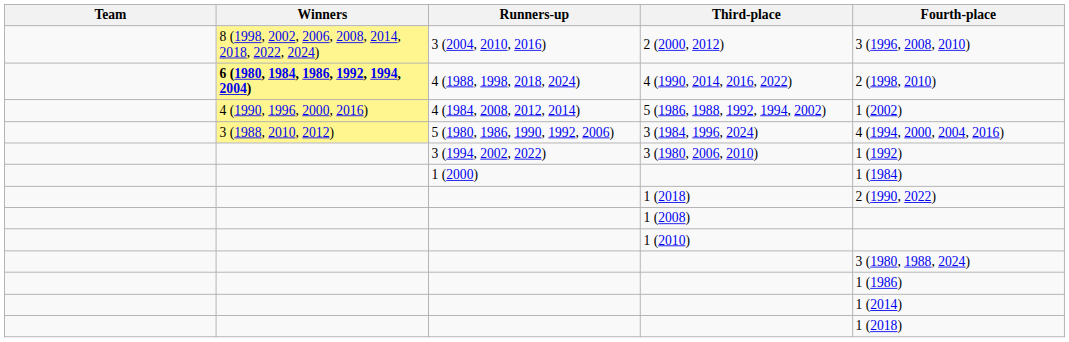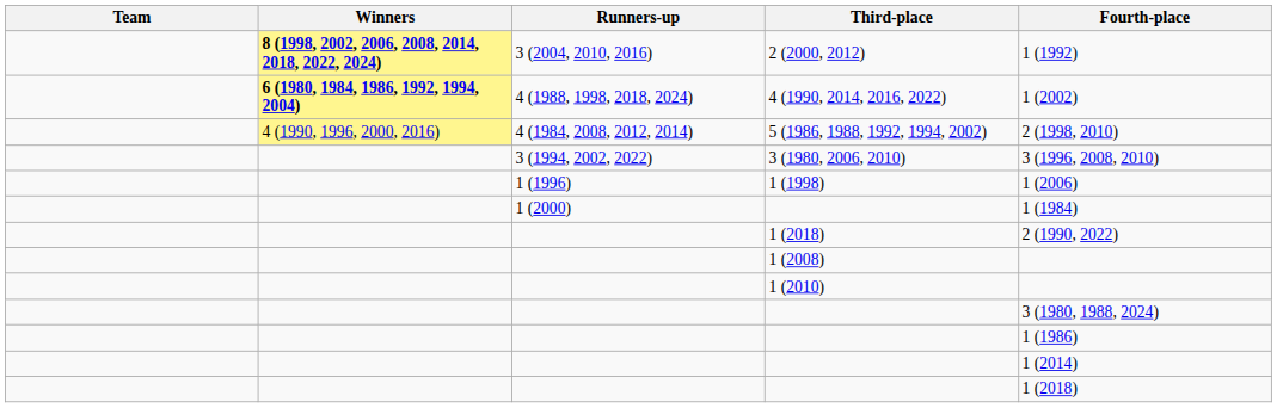2 (2000, 2012) | Winners: normal -> bold
2 (2000, 2012) | Fourth-place: 3 (1996, 2008, 2010) -> 1 (1992)
4 (1990, 2014, 2016, 2022) | Fourth-place: 2 (1998, 2010) -> 1 (2002)
5 (1986, 1988, 1992, 1994, 2002) | Fourth-place: 1 (2002) -> 2 (1998, 2010)
- row: 3 (1988, 2010, 2012) | 5 (1980, 1986, 1990, 1992, 2006) | 3 (1984, 1996, 2024) | 4 (1994, 2000, 2004, 2016)
3 (1980, 2006, 2010) | Fourth-place: 1 (1992) -> 3 (1996, 2008, 2010)
+ row: 1 (1996) | 1 (1998) | 1 (2006)
